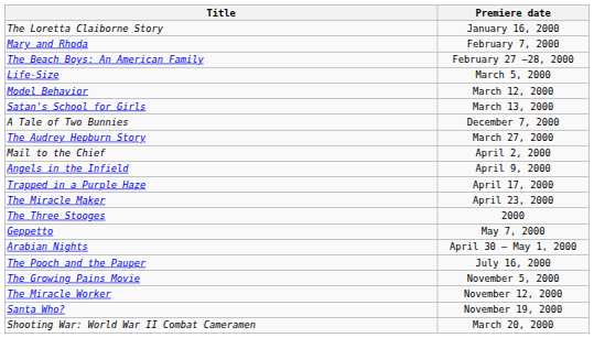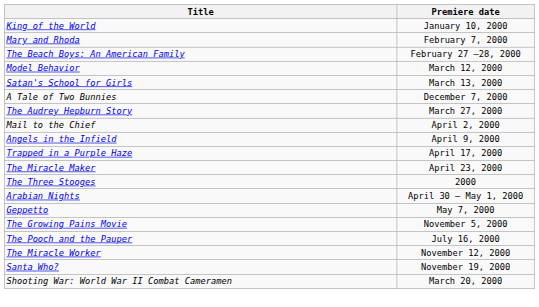+ row: King of the World | January 10, 2000
- row: The Loretta Claiborne Story | January 16, 2000
- row: Life-Size | March 5, 2000
rows swapped: Arabian Nights <-> Geppetto
rows swapped: The Pooch and the Pauper <-> The Growing Pains Movie
